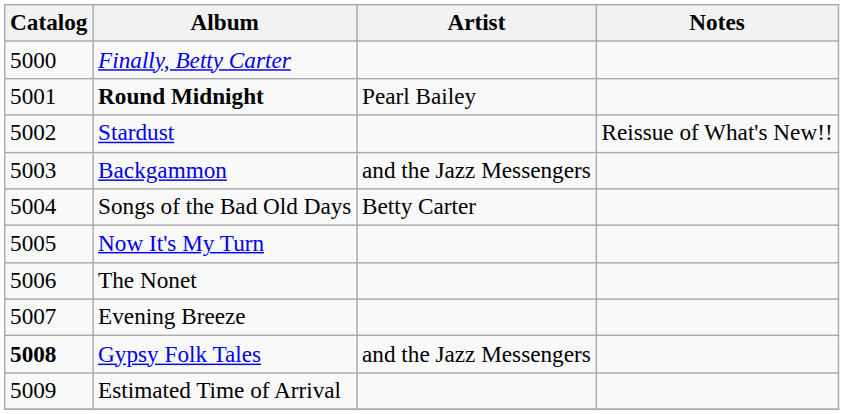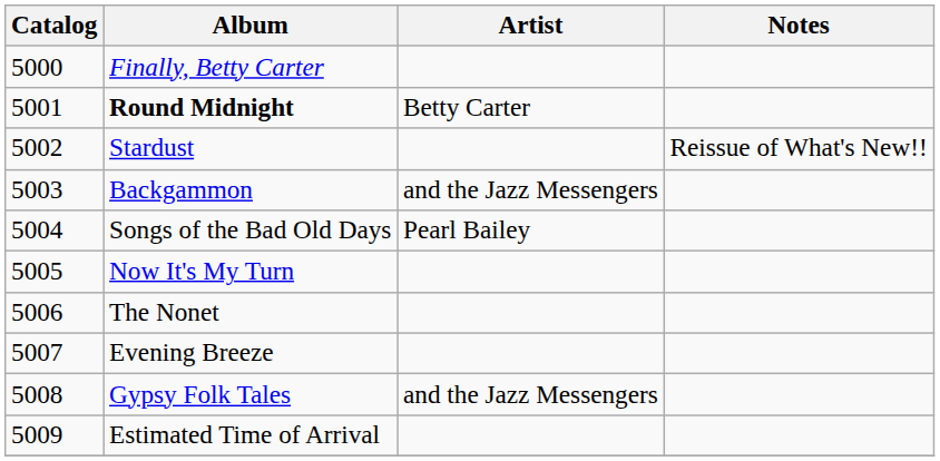Round Midnight | Artist: Pearl Bailey -> Betty Carter
Songs of the Bad Old Days | Artist: Betty Carter -> Pearl Bailey
Gypsy Folk Tales | Catalog: bold -> normal
